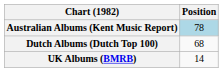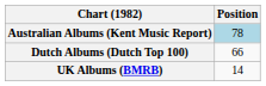Dutch Albums (Dutch Top 100) | Position: 68 -> 66
